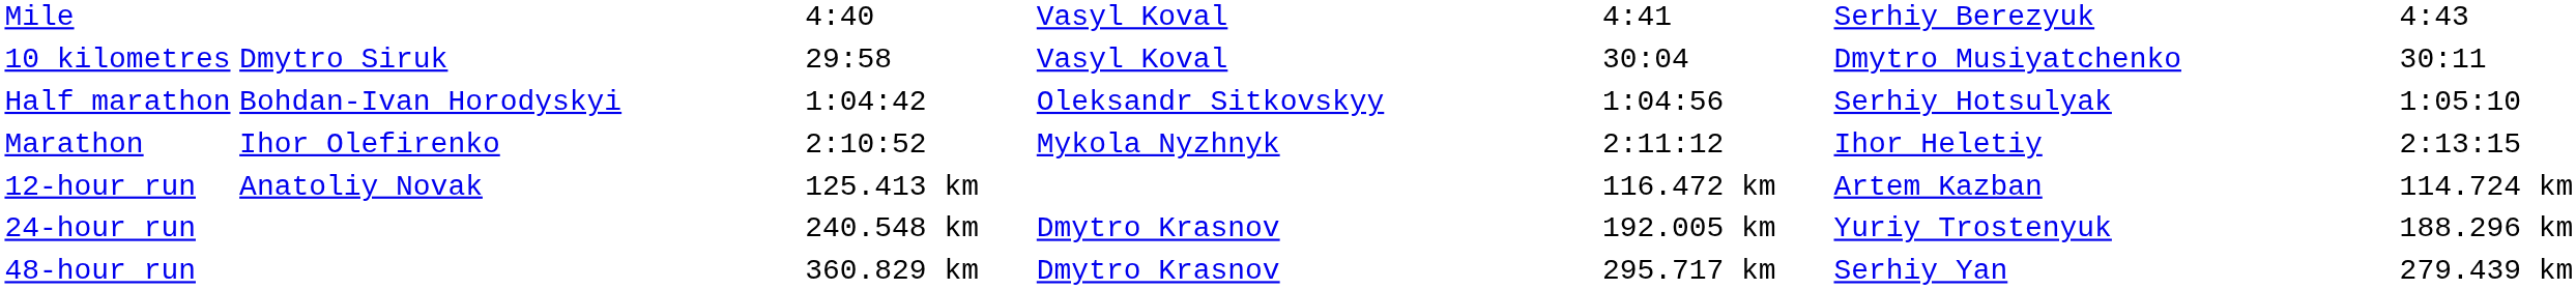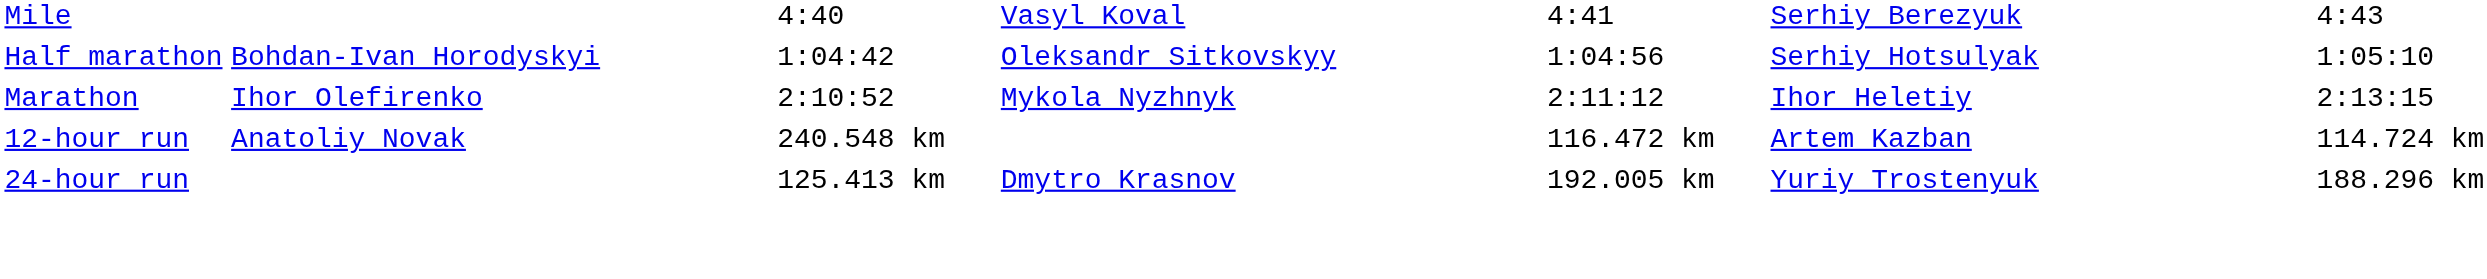- row: 10 kilometres | Dmytro Siruk | 29:58 | Vasyl Koval | 30:04 | Dmytro Musiyatchenko | 30:11
12-hour run | column 3: 125.413 km -> 240.548 km
24-hour run | column 3: 240.548 km -> 125.413 km
- row: 48-hour run | 360.829 km | Dmytro Krasnov | 295.717 km | Serhiy Yan | 279.439 km
